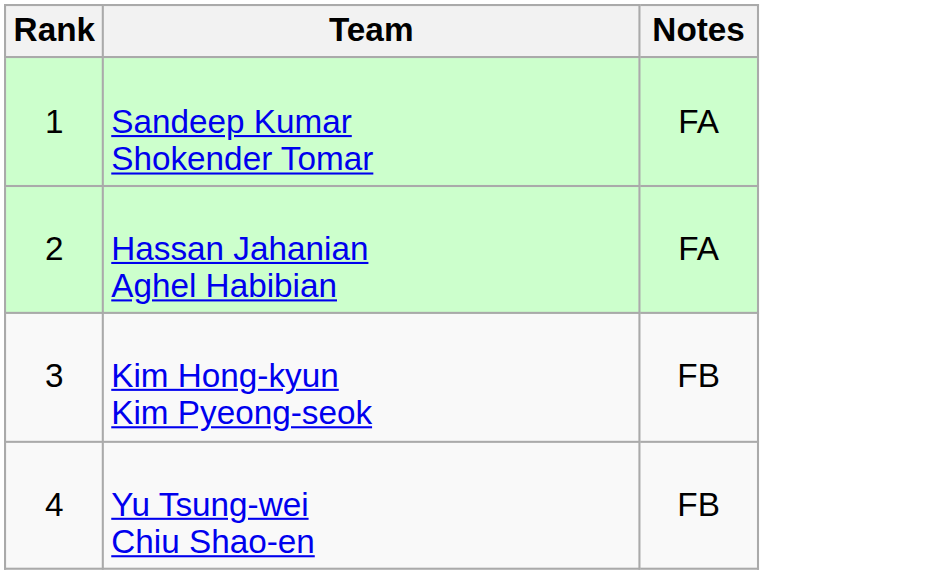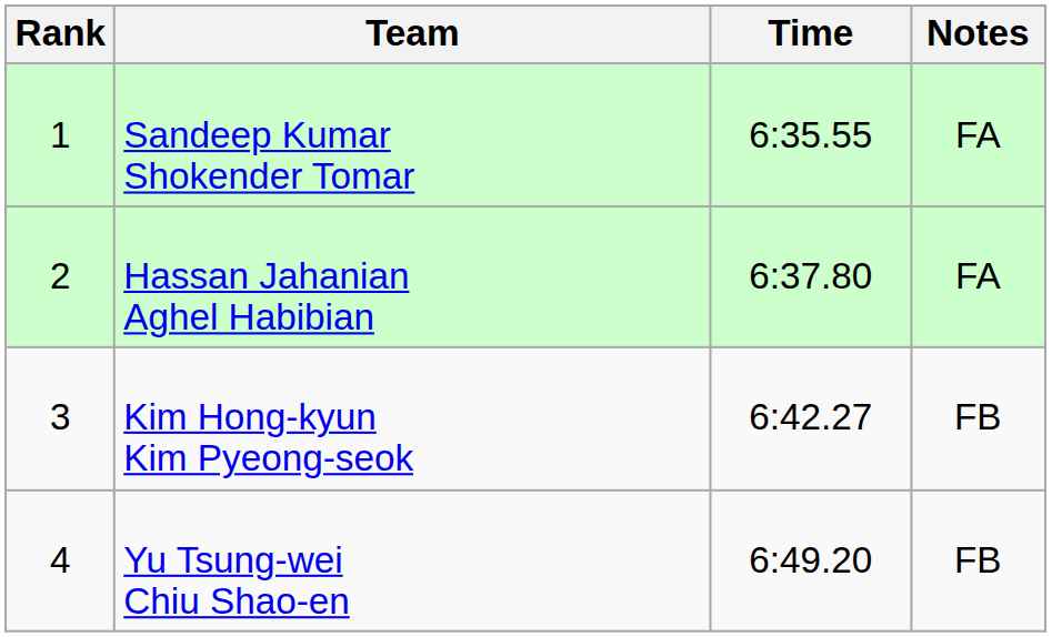+ column: Time | 6:35.55 | 6:37.80 | 6:42.27 | 6:49.20
